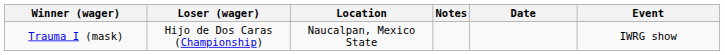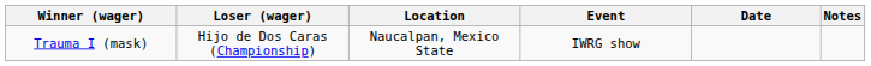columns swapped: Event <-> Notes
